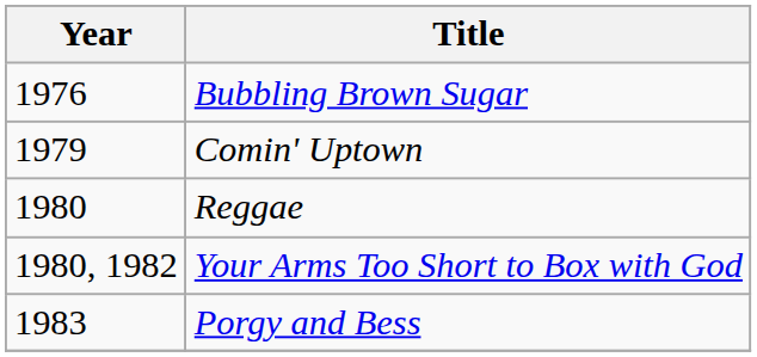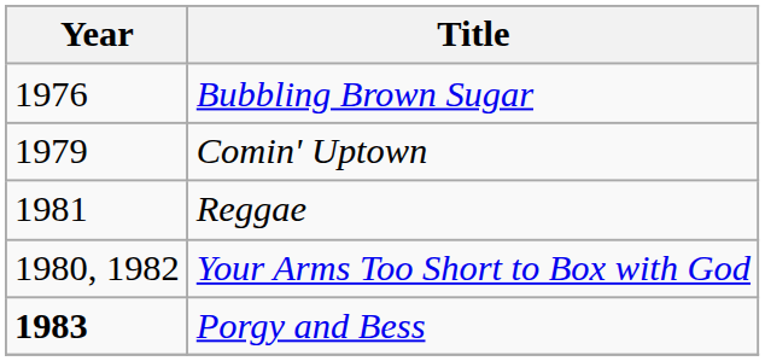Reggae | Year: 1980 -> 1981
Porgy and Bess | Year: normal -> bold
